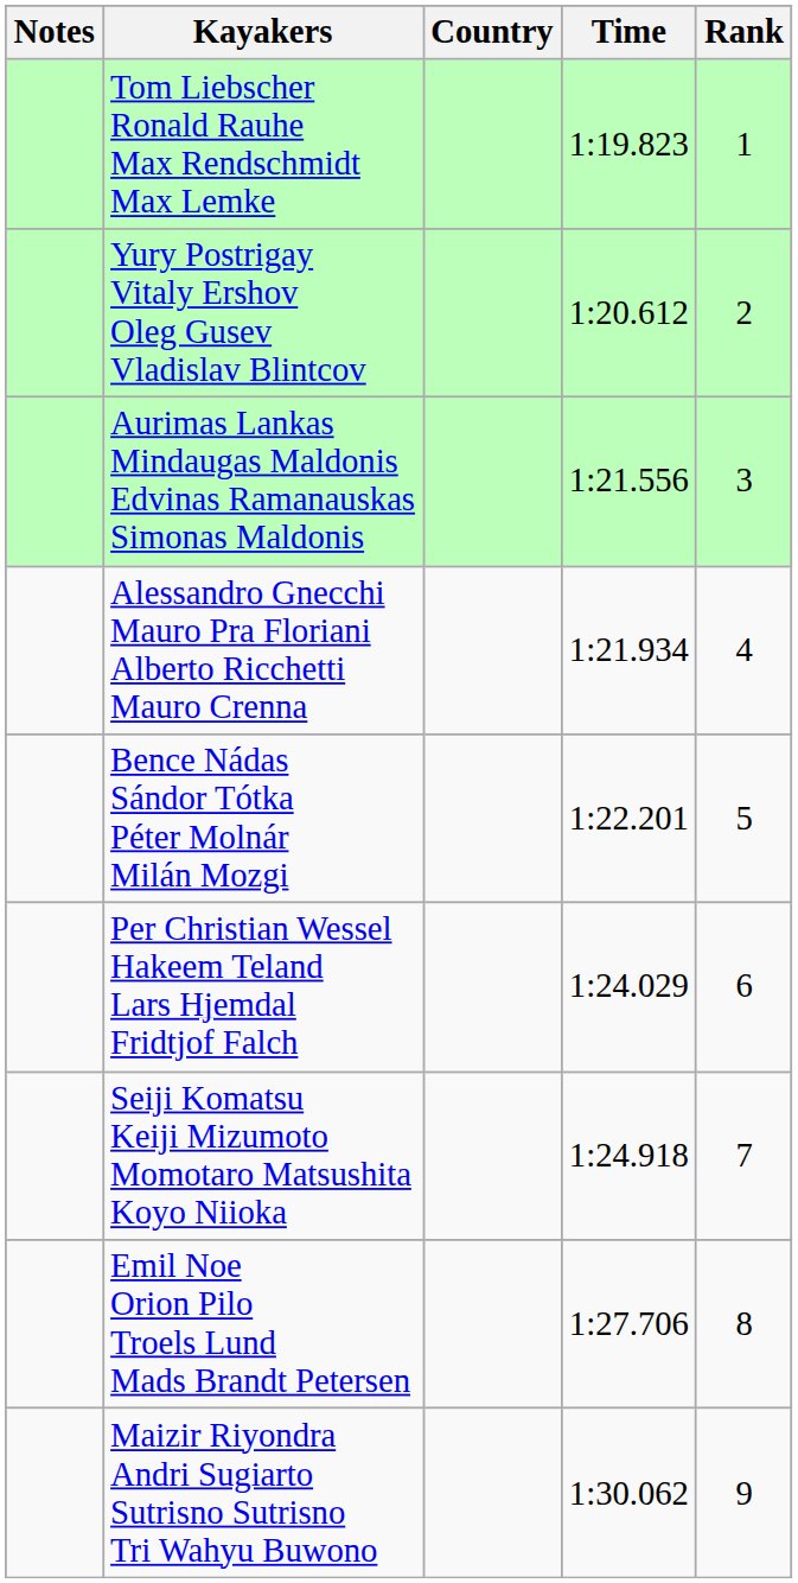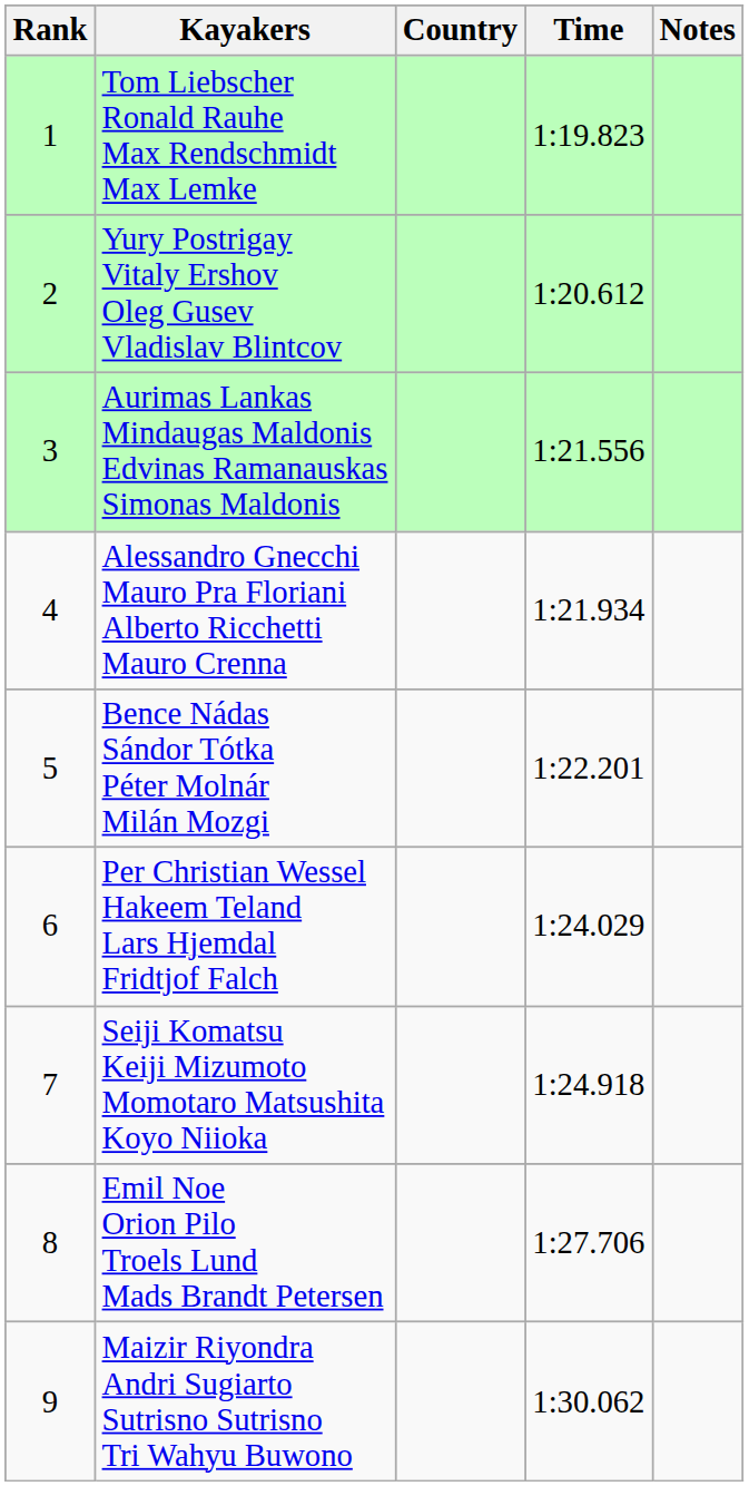columns swapped: Rank <-> Notes
